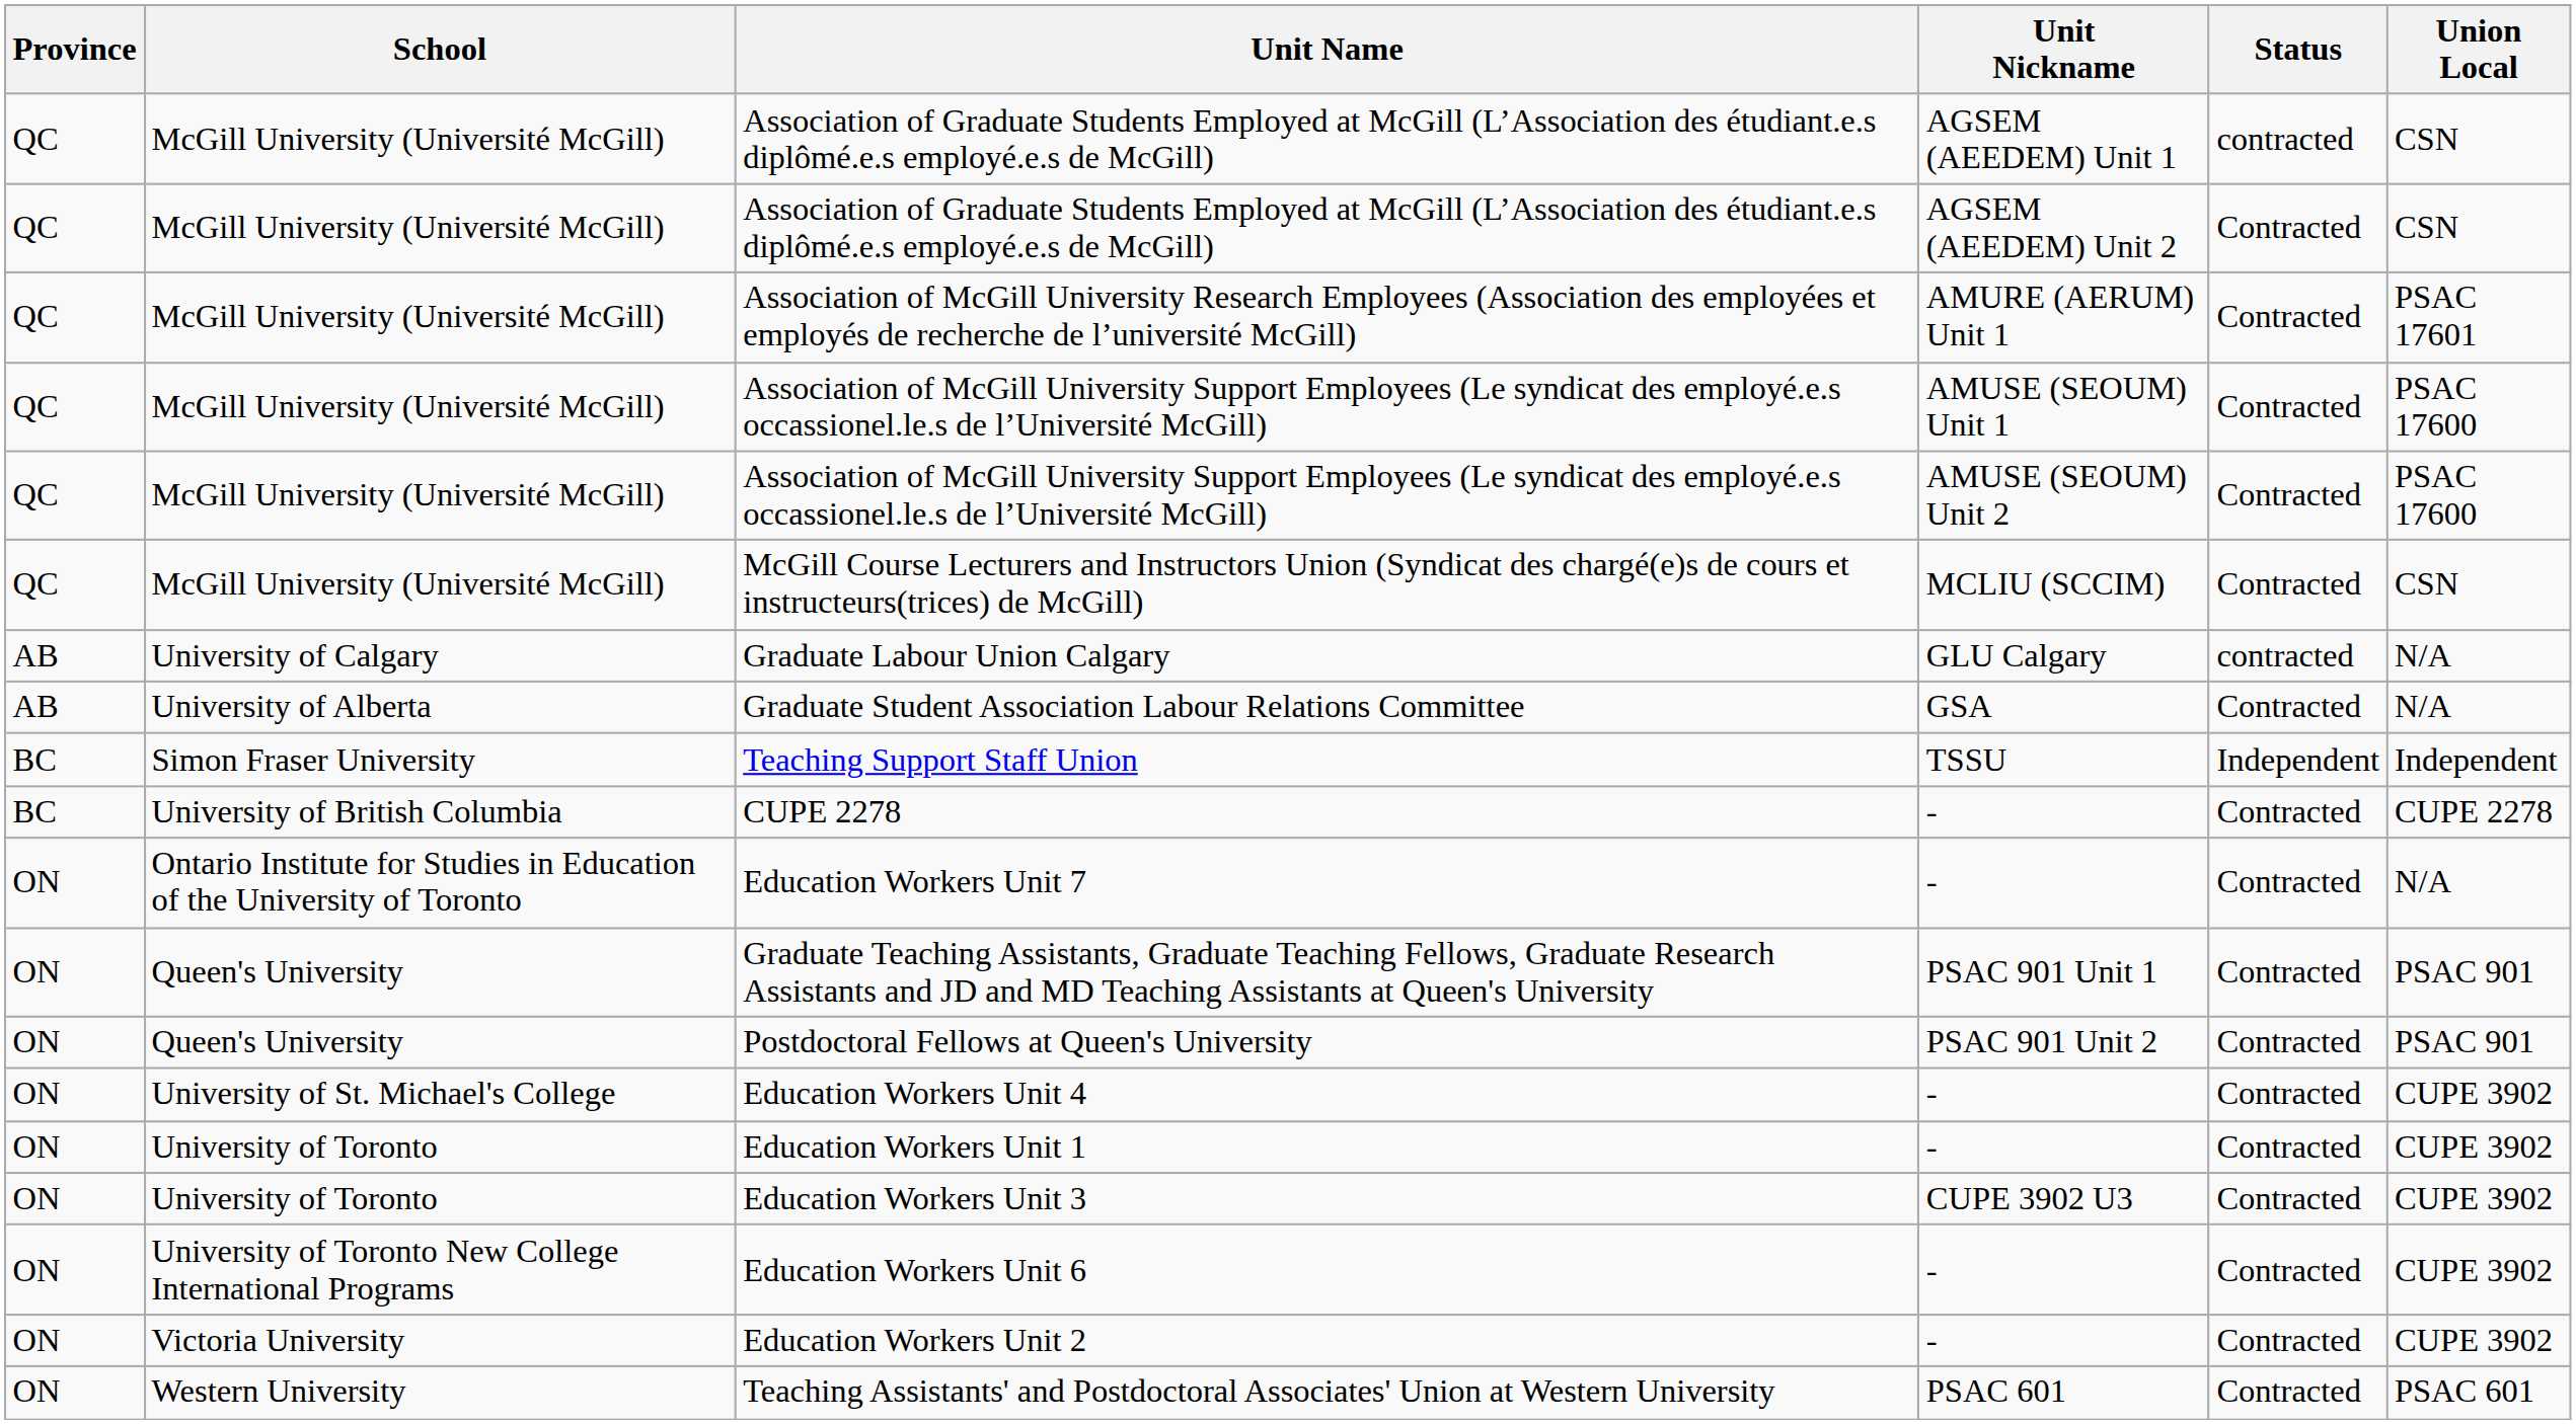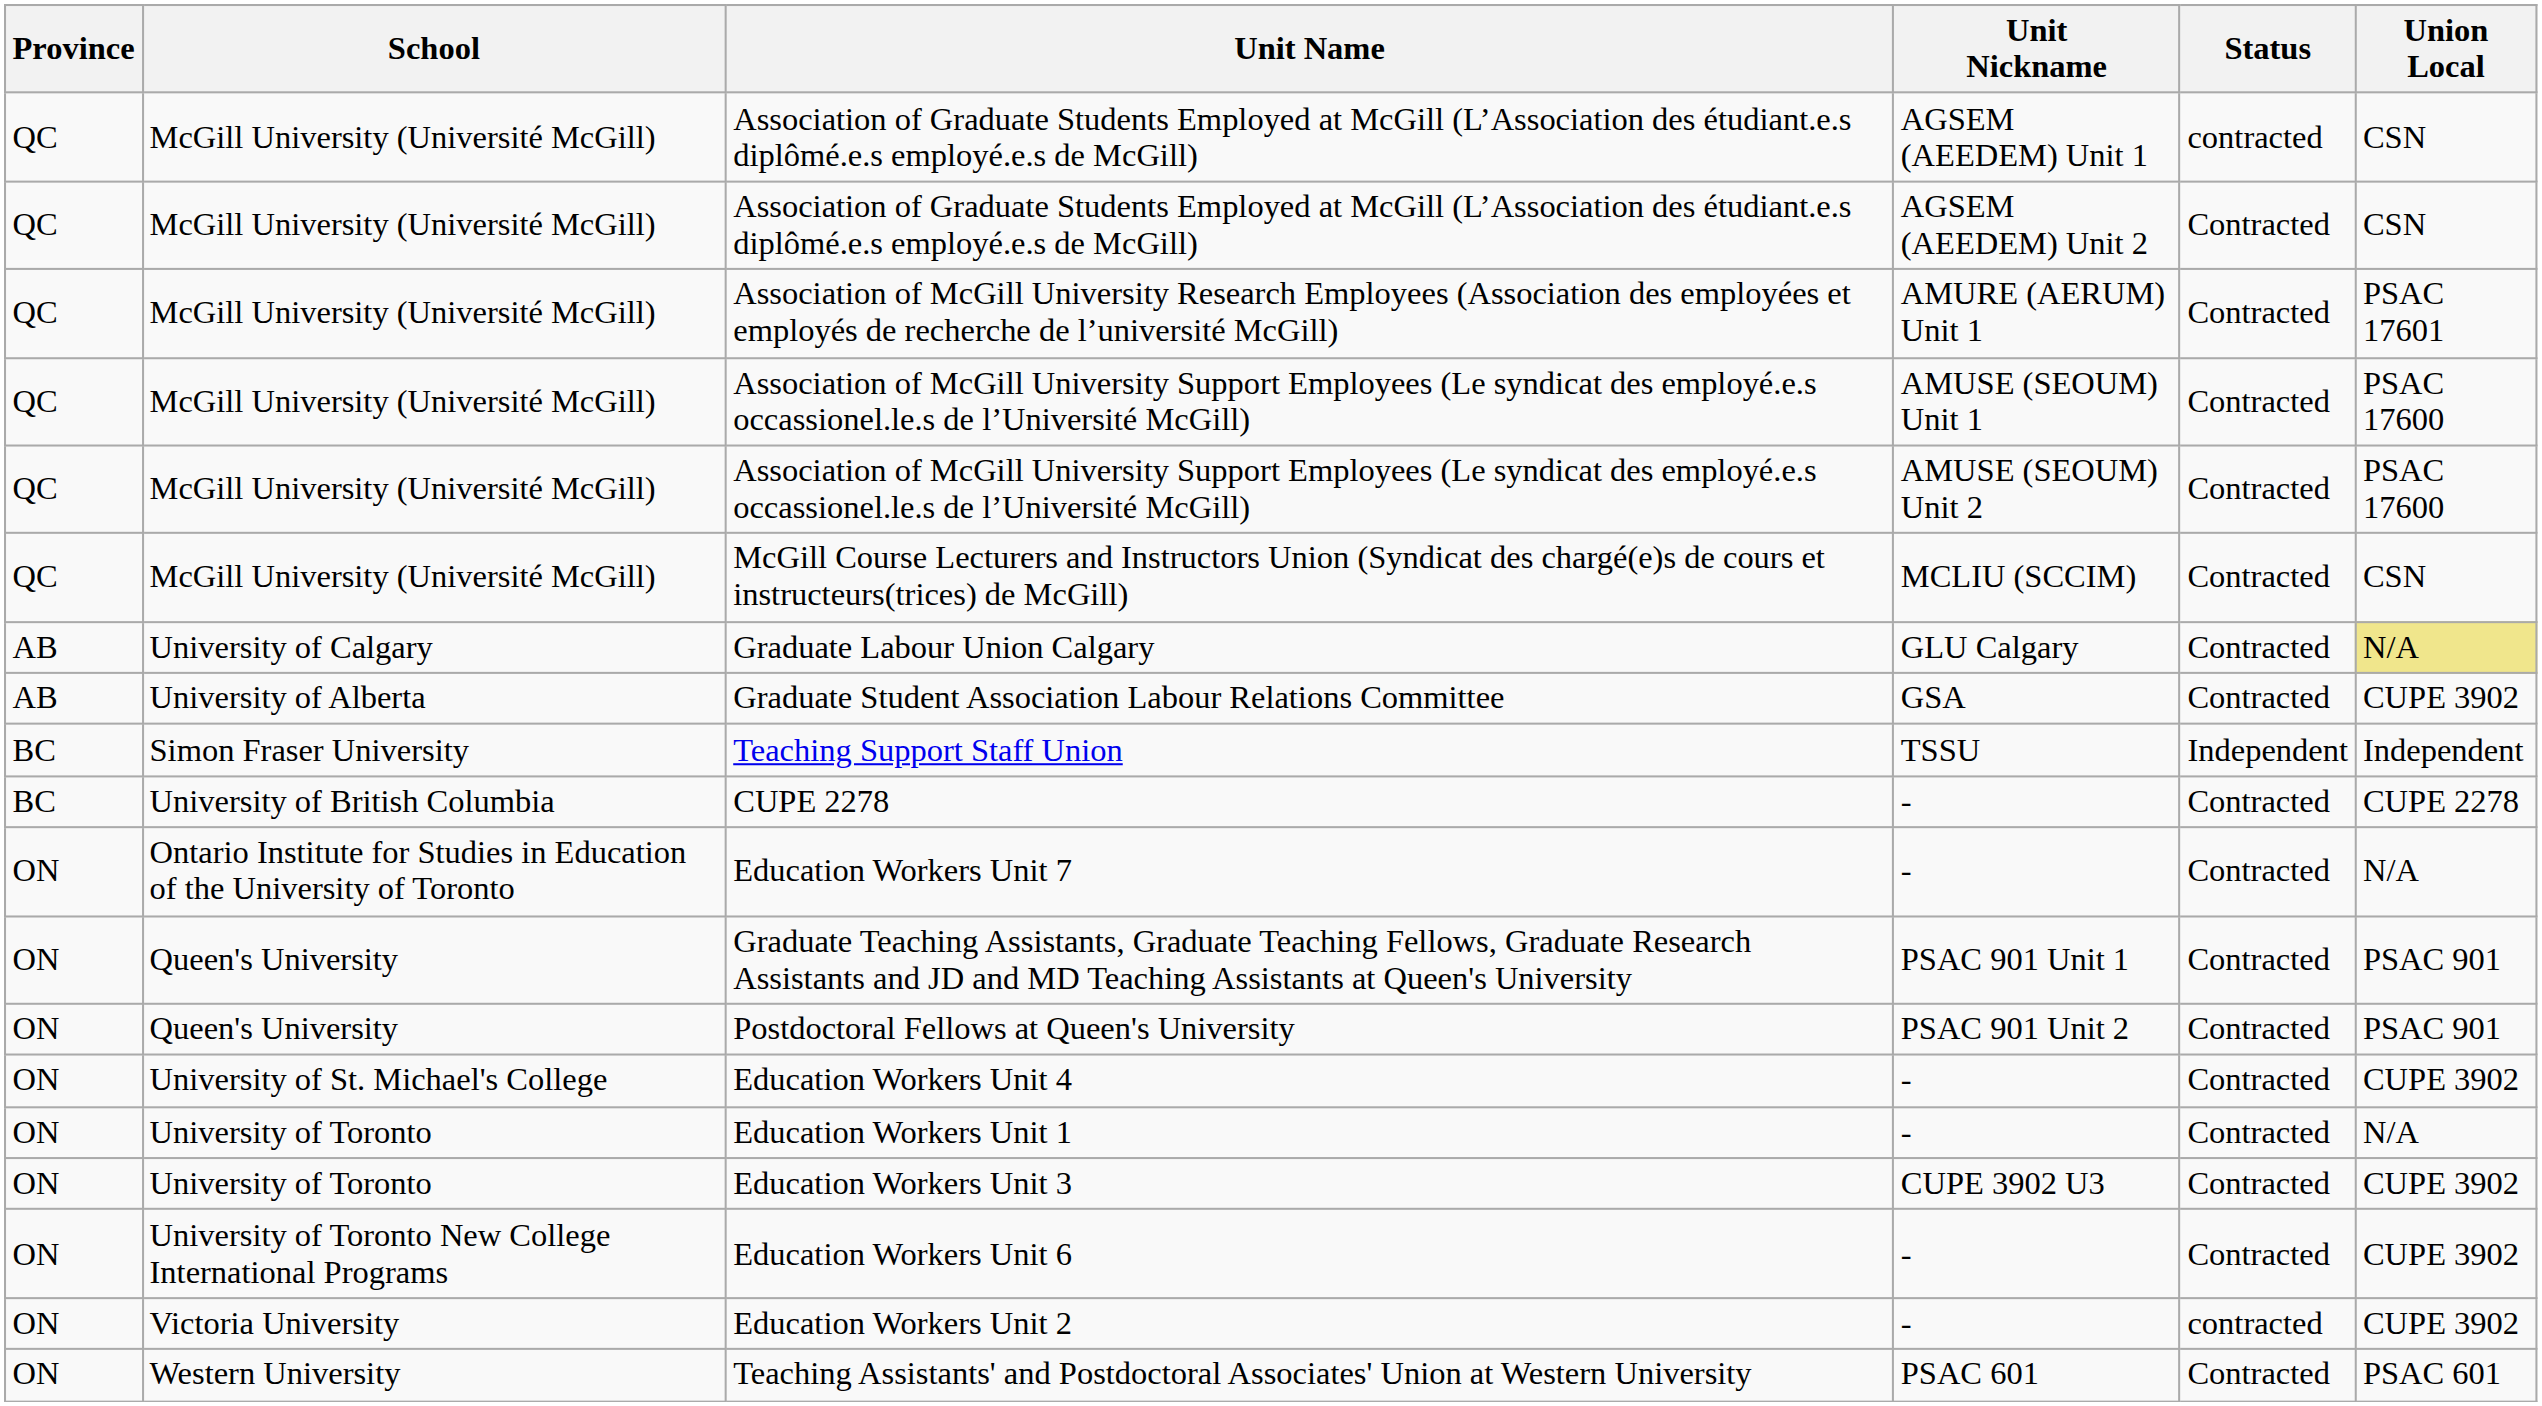Graduate Labour Union Calgary | Status: contracted -> Contracted
Graduate Labour Union Calgary | Union Local: no background -> khaki background
Graduate Student Association Labour Relations Committee | Union Local: N/A -> CUPE 3902
Education Workers Unit 1 | Union Local: CUPE 3902 -> N/A
Education Workers Unit 2 | Status: Contracted -> contracted
